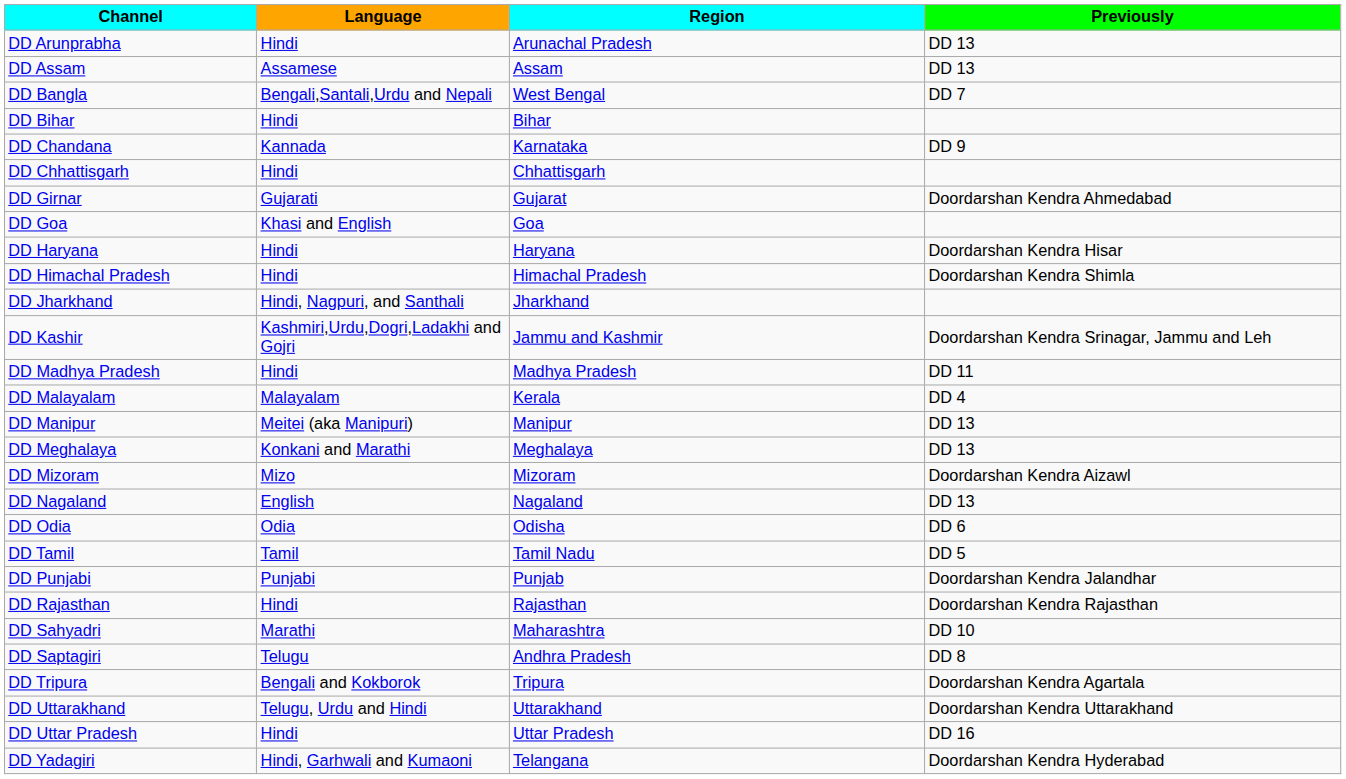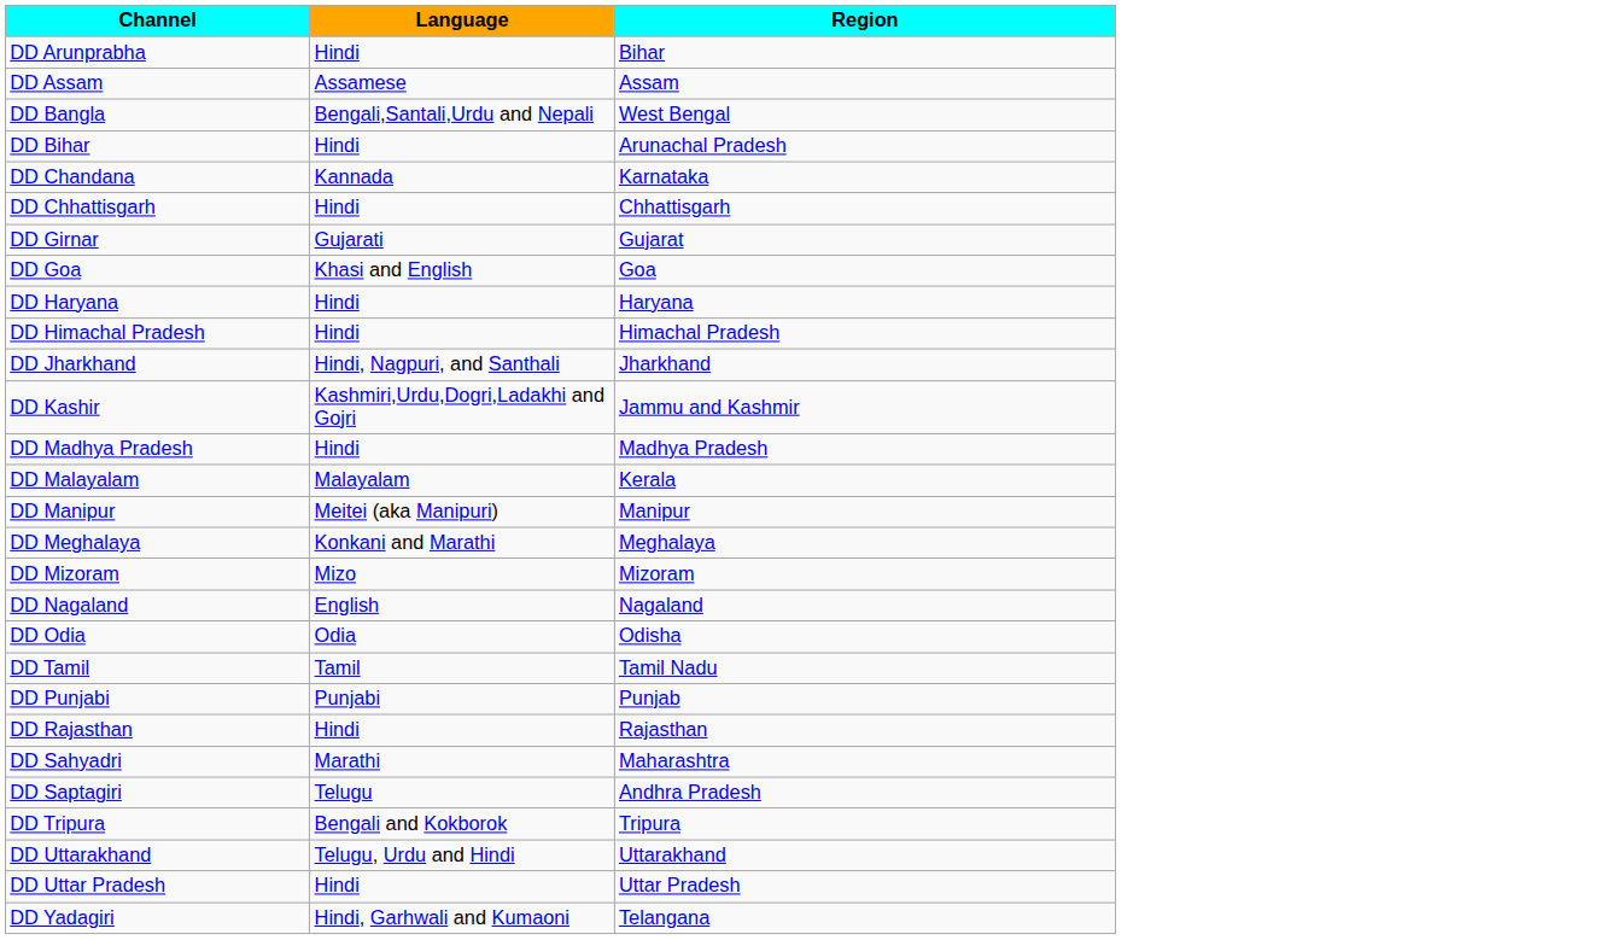- column: Previously | DD 13 | DD 13 | DD 7 | DD 9 | Doordarshan Kendra Ahmedabad | Doordarshan Kendra Hisar | Doordarshan Kendra Shimla | Doordarshan Kendra Srinagar, Jammu and Leh | DD 11 | DD 4 | DD 13 | DD 13 | Doordarshan Kendra Aizawl | DD 13 | DD 6 | DD 5 | Doordarshan Kendra Jalandhar | Doordarshan Kendra Rajasthan | DD 10 | DD 8 | Doordarshan Kendra Agartala | Doordarshan Kendra Uttarakhand | DD 16 | Doordarshan Kendra Hyderabad
DD Arunprabha | Region: Arunachal Pradesh -> Bihar
DD Bihar | Region: Bihar -> Arunachal Pradesh
